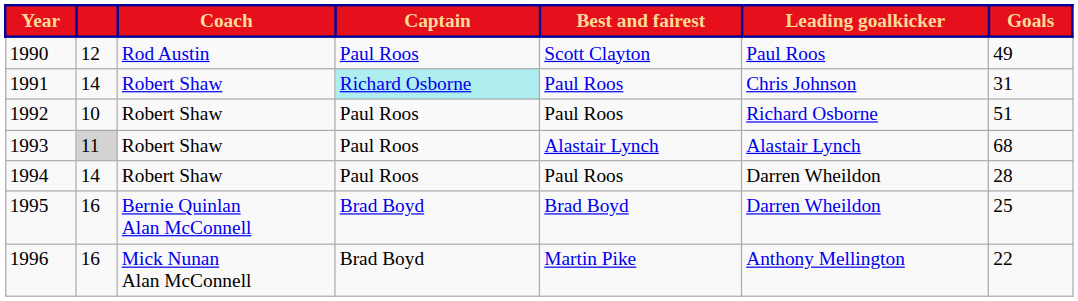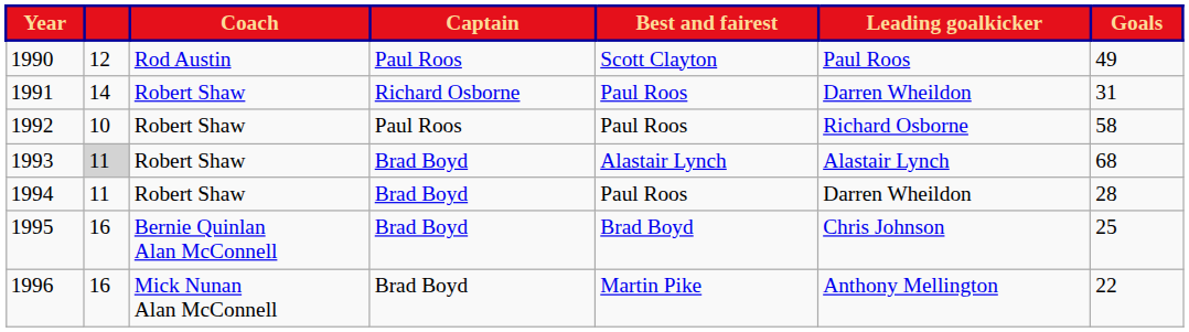1991 | Captain: paleturquoise background -> no background
1991 | Leading goalkicker: Chris Johnson -> Darren Wheildon
1992 | Goals: 51 -> 58
1993 | Captain: Paul Roos -> Brad Boyd
1994 | column 2: 14 -> 11
1994 | Captain: Paul Roos -> Brad Boyd
1995 | Leading goalkicker: Darren Wheildon -> Chris Johnson
